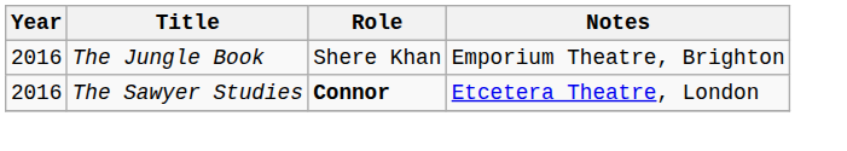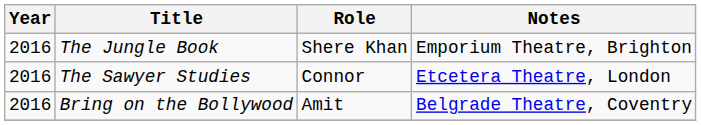The Sawyer Studies | Role: bold -> normal
+ row: 2016 | Bring on the Bollywood | Amit | Belgrade Theatre, Coventry
